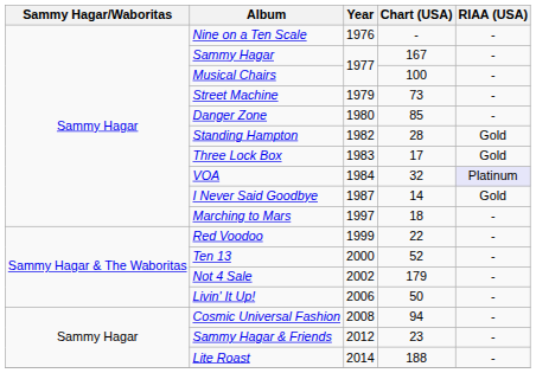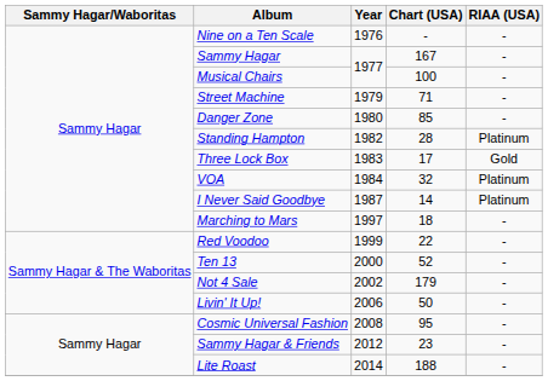Street Machine | Chart (USA): 73 -> 71
Standing Hampton | RIAA (USA): Gold -> Platinum
VOA | RIAA (USA): lavender background -> no background
I Never Said Goodbye | RIAA (USA): Gold -> Platinum
Cosmic Universal Fashion | Chart (USA): 94 -> 95
